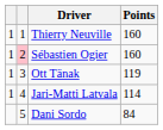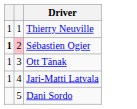- column: Points | 160 | 160 | 119 | 114 | 84
Sébastien Ogier | column 1: normal -> bold
